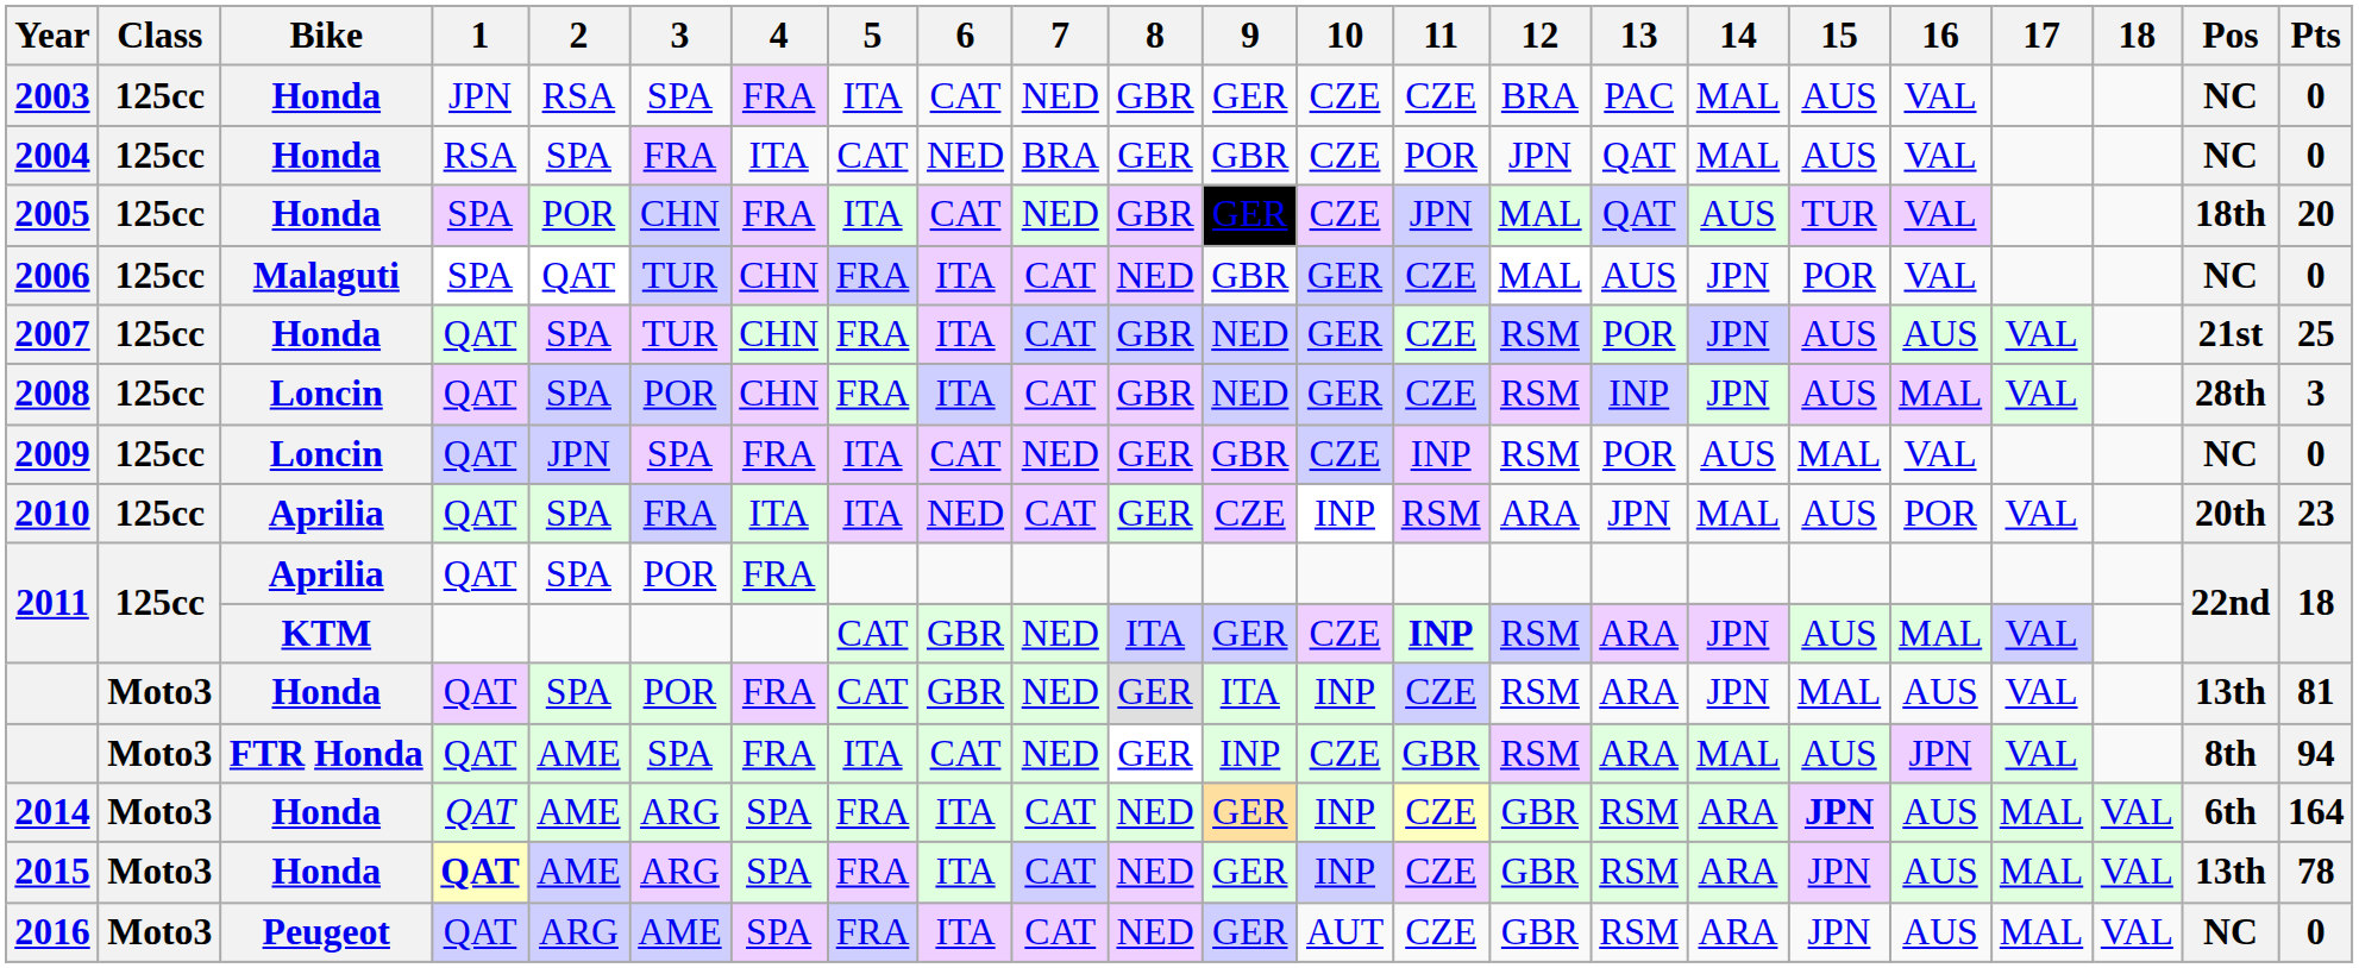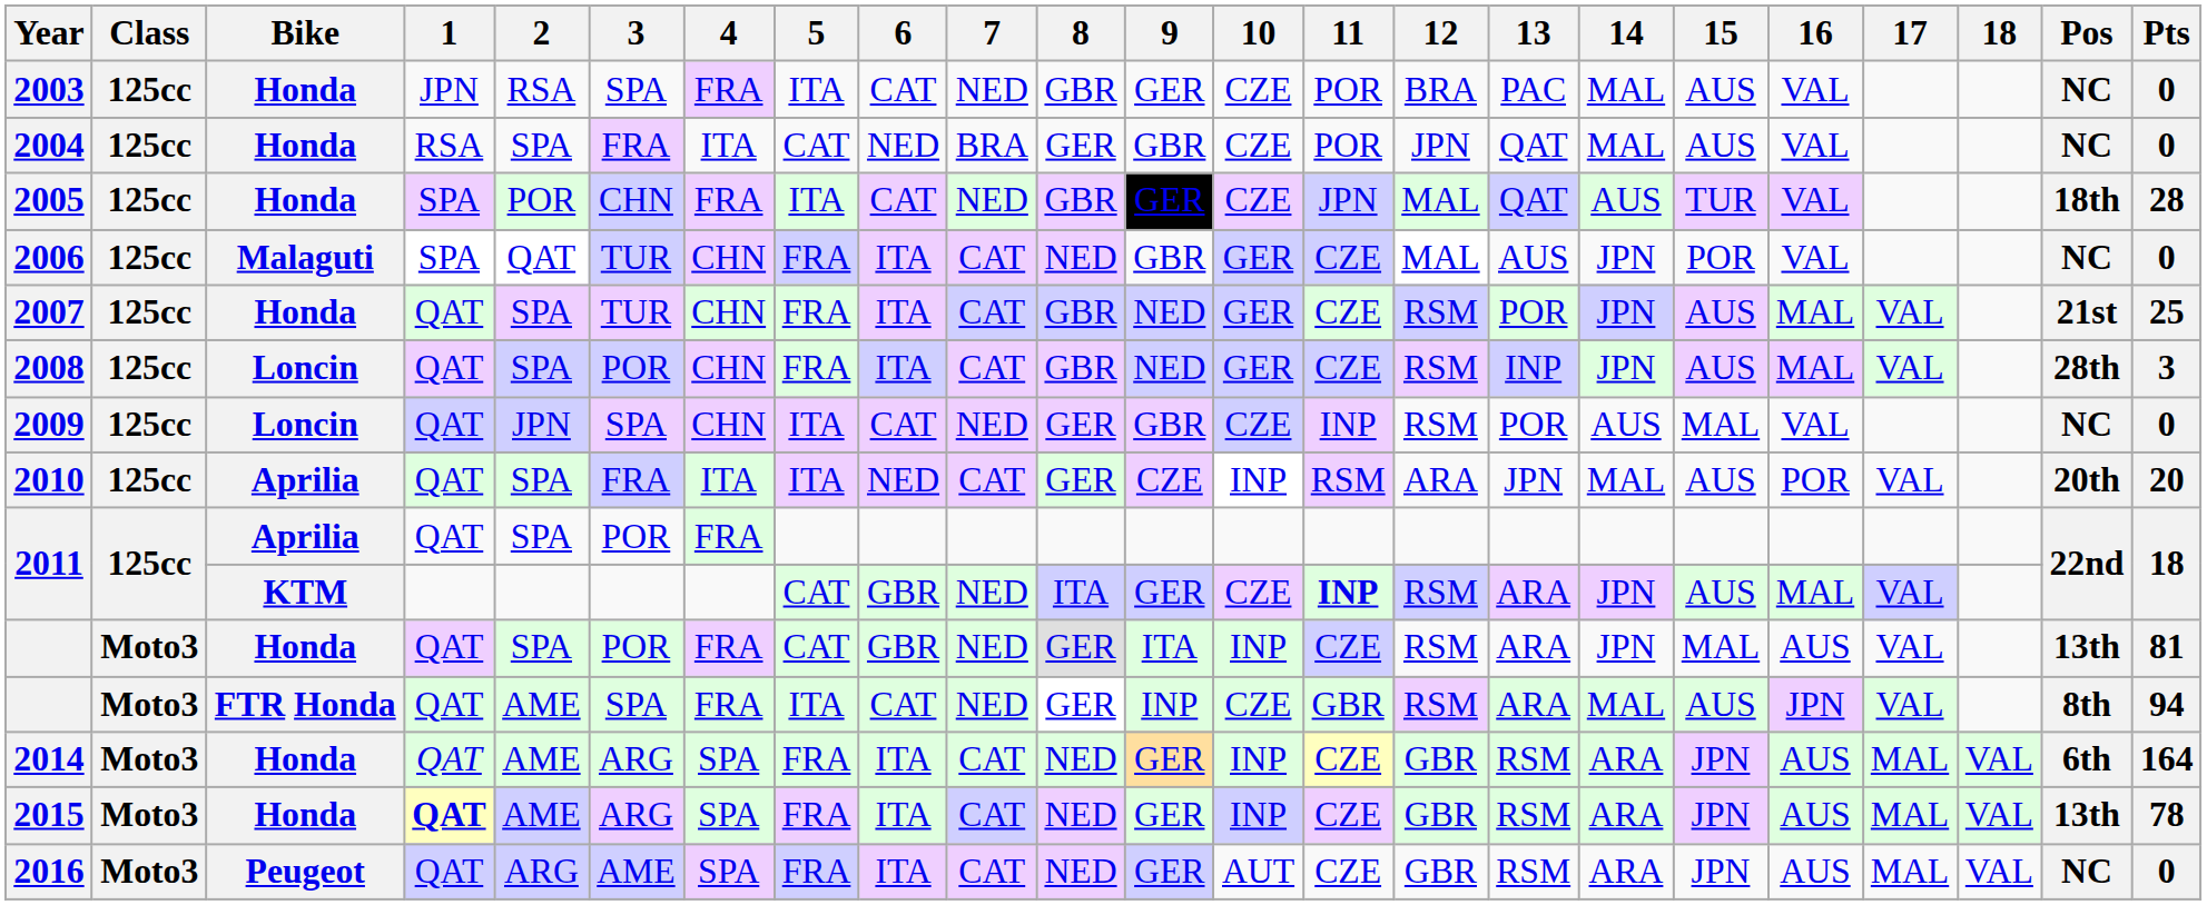2003 | 11: CZE -> POR
2005 | Pts: 20 -> 28
2007 | 16: AUS -> MAL
2009 | 4: FRA -> CHN
2010 | Pts: 23 -> 20
2014 | 15: bold -> normal
